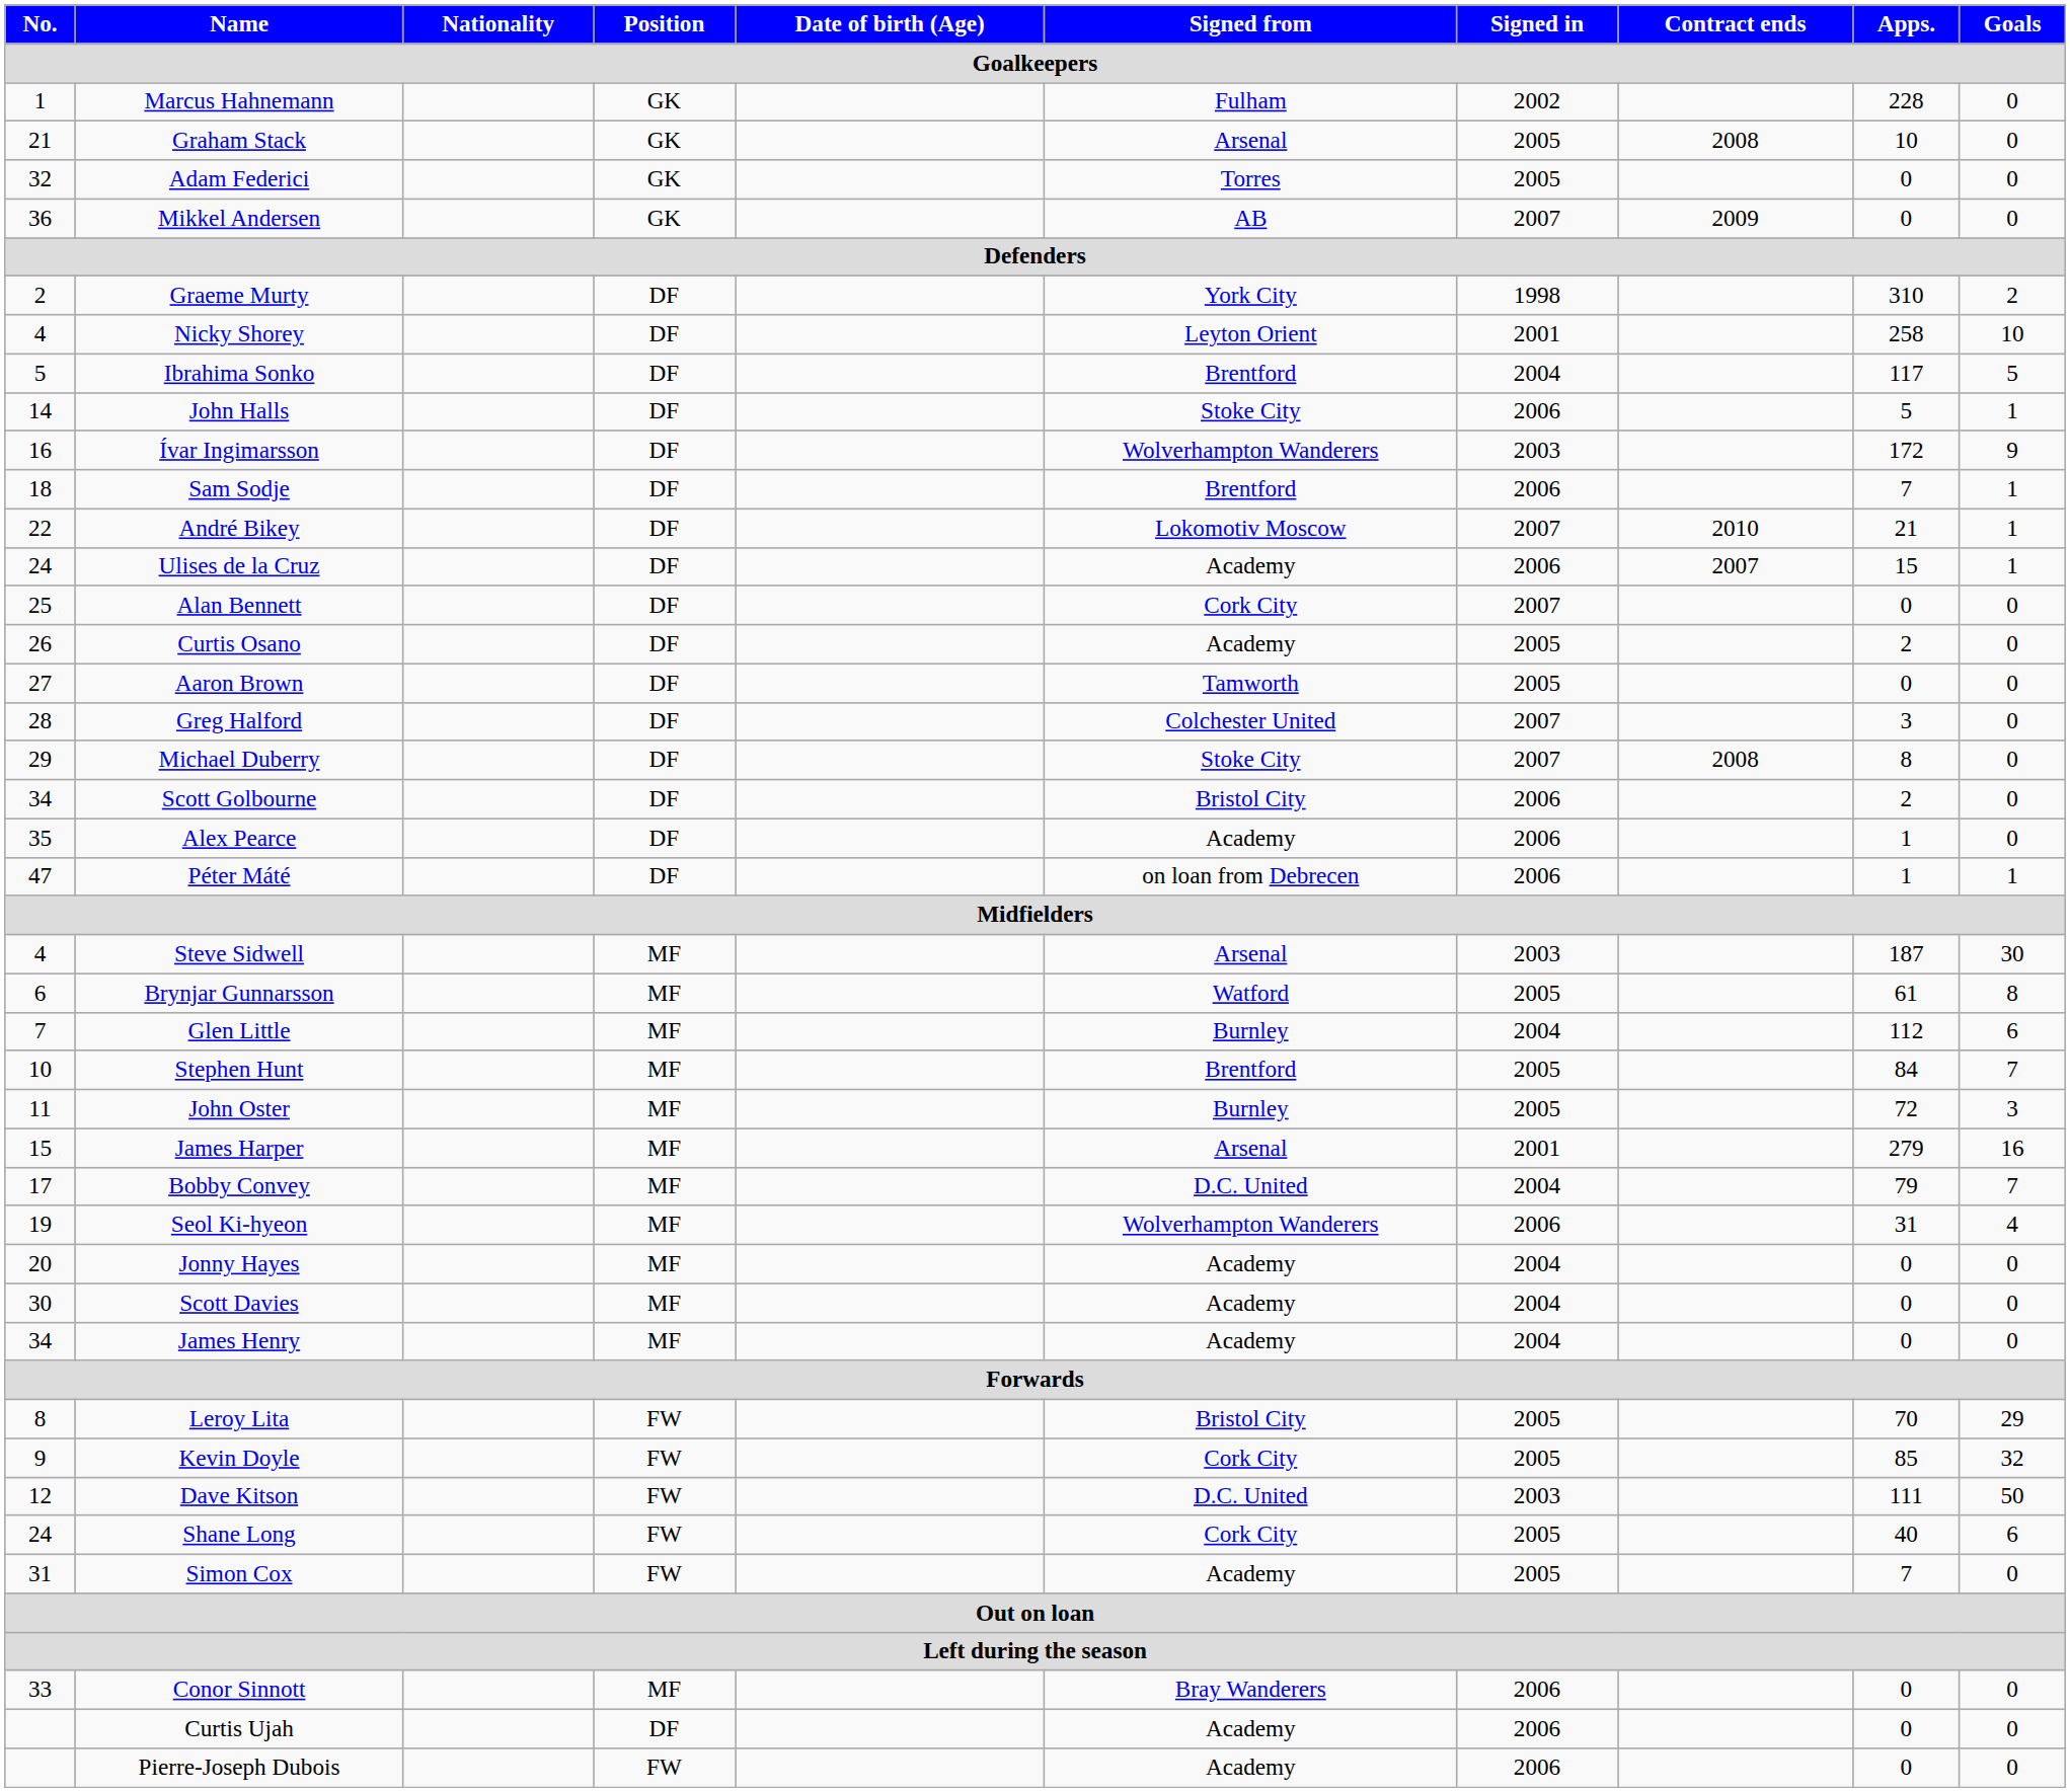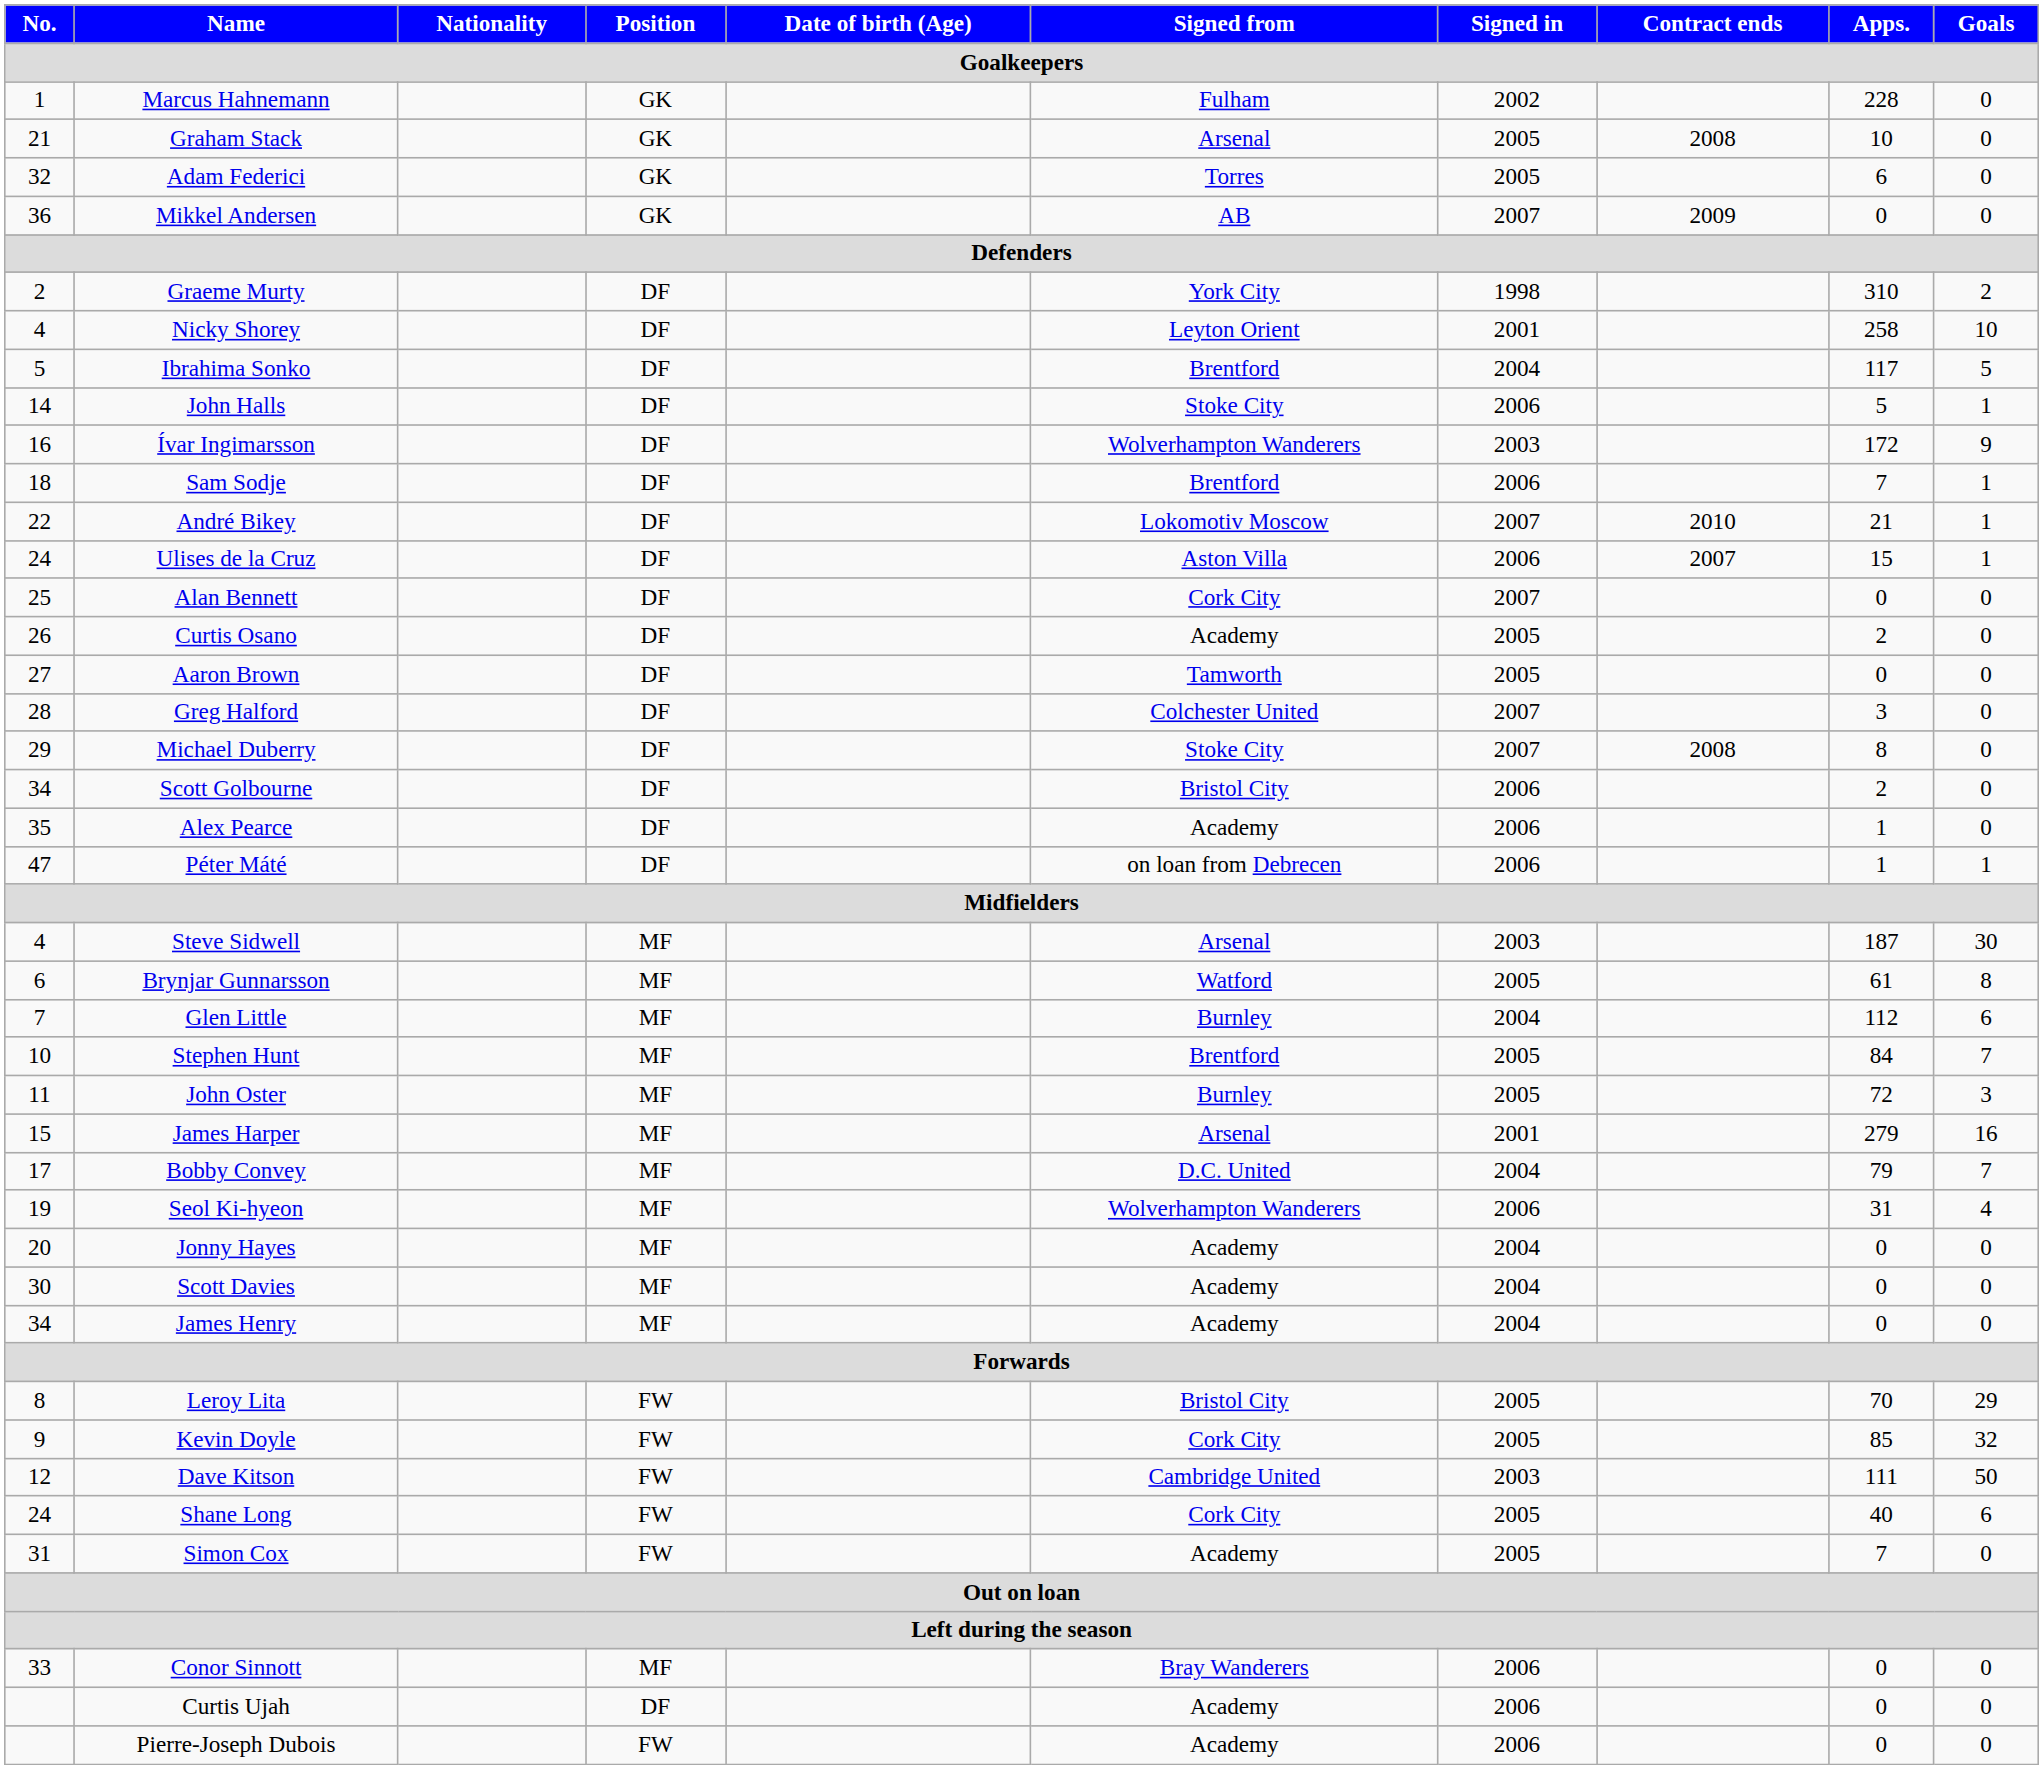Adam Federici | Apps.: 0 -> 6
Ulises de la Cruz | Signed from: Academy -> Aston Villa
Dave Kitson | Signed from: D.C. United -> Cambridge United
